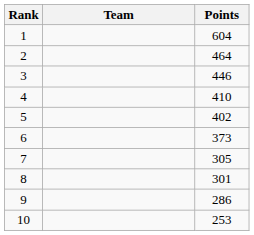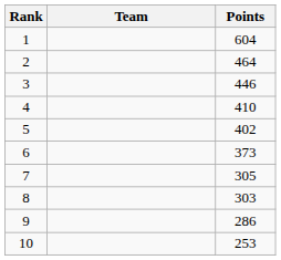8 | Points: 301 -> 303
